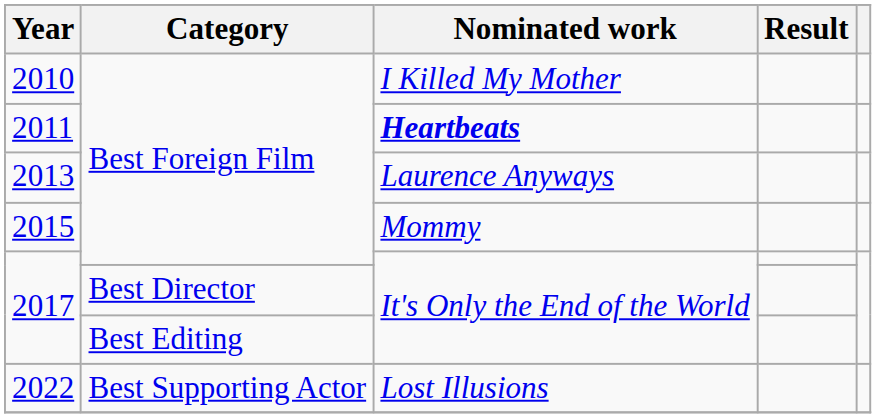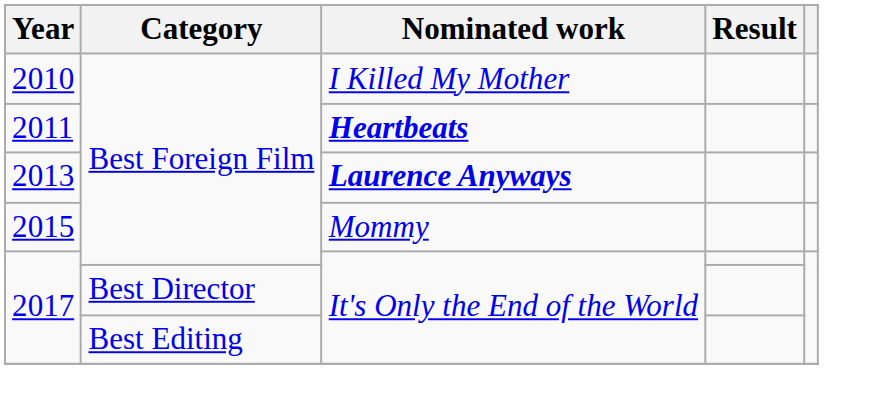2013 | Nominated work: normal -> bold
- row: 2022 | Best Supporting Actor | Lost Illusions
